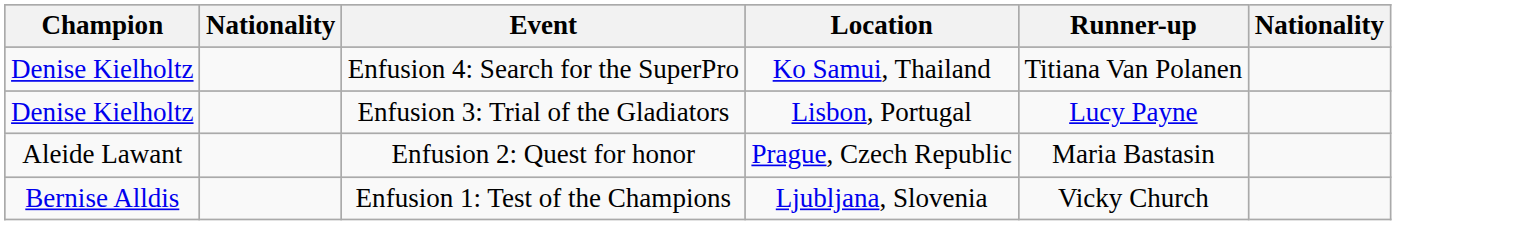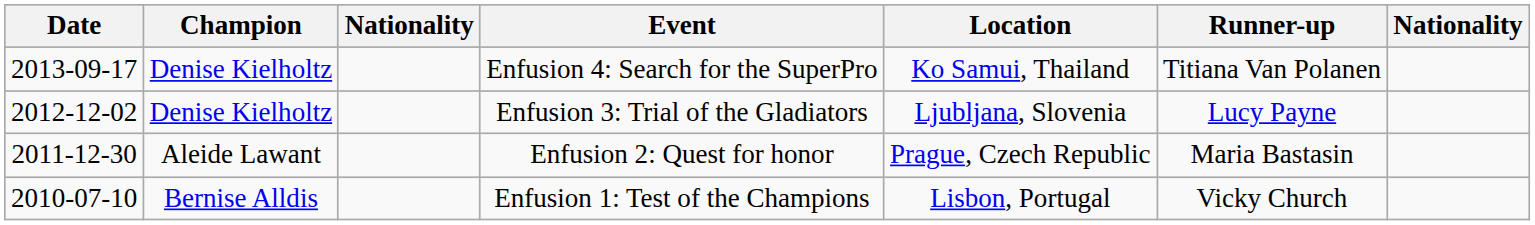+ column: Date | 2013-09-17 | 2012-12-02 | 2011-12-30 | 2010-07-10
Enfusion 3: Trial of the Gladiators | Location: Lisbon, Portugal -> Ljubljana, Slovenia
Enfusion 1: Test of the Champions | Location: Ljubljana, Slovenia -> Lisbon, Portugal
